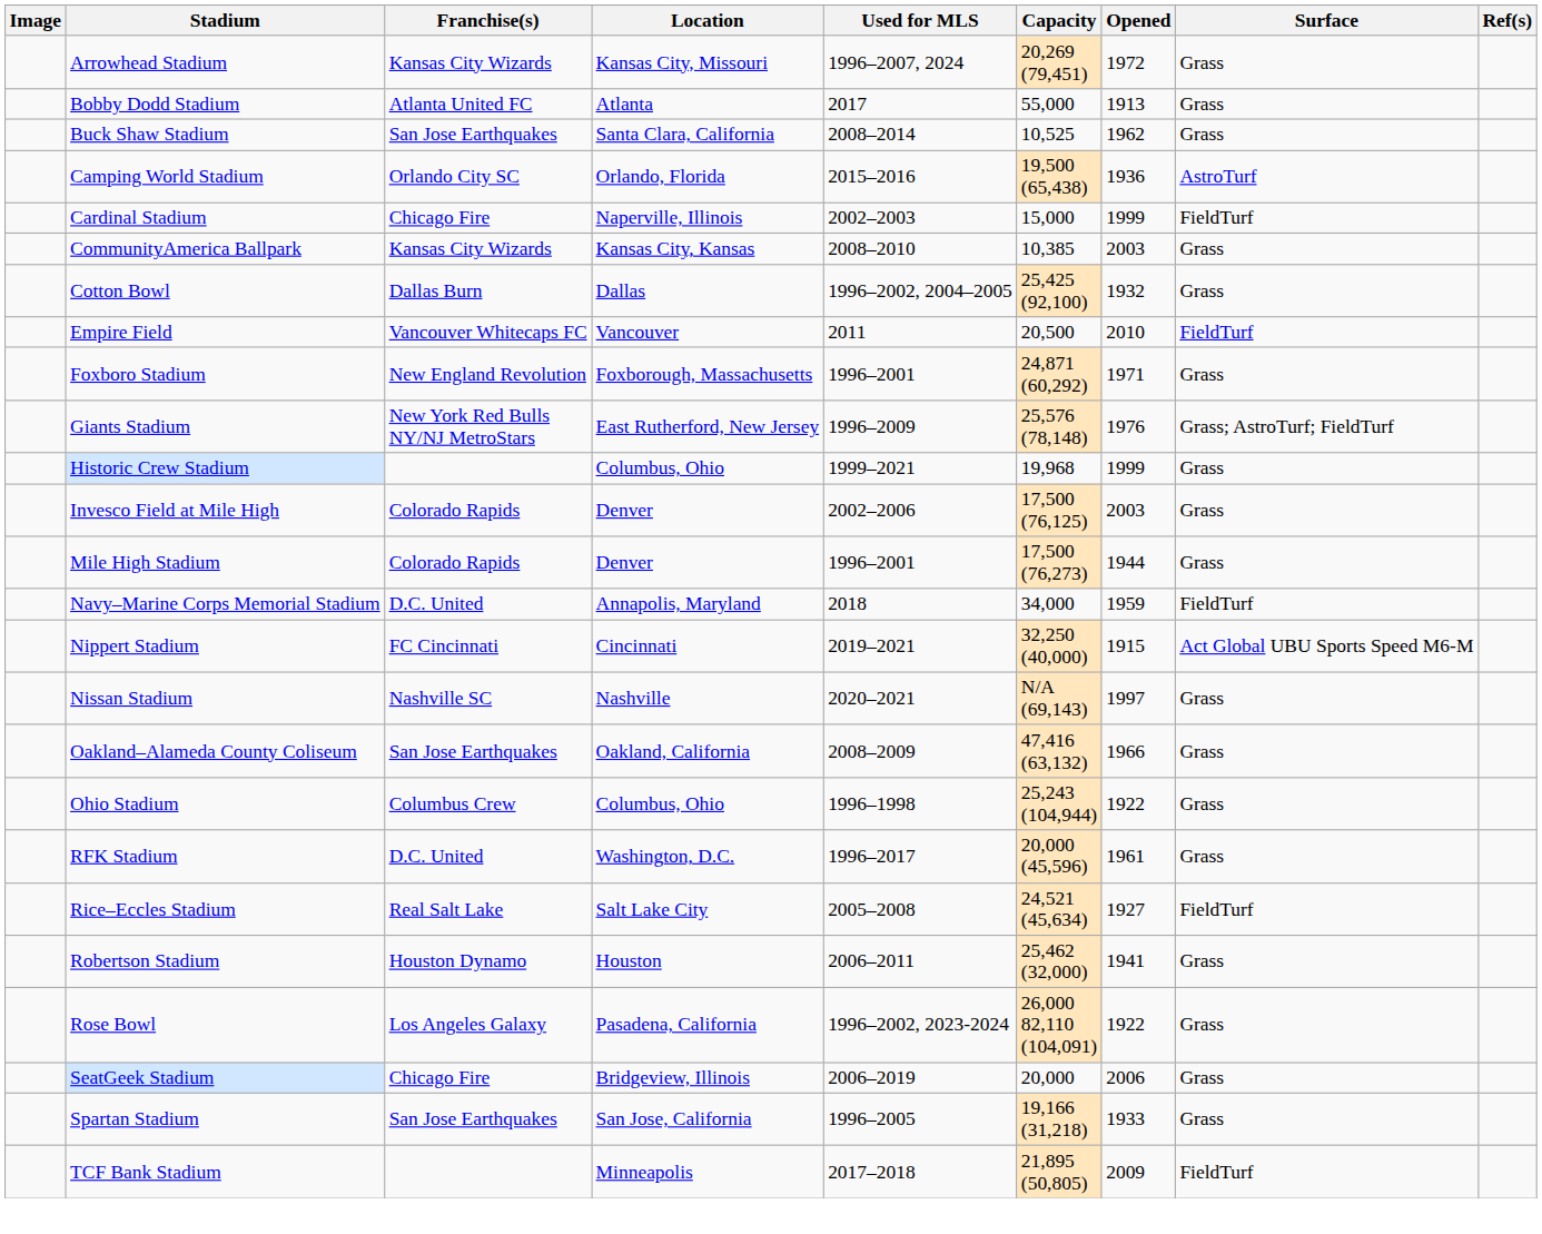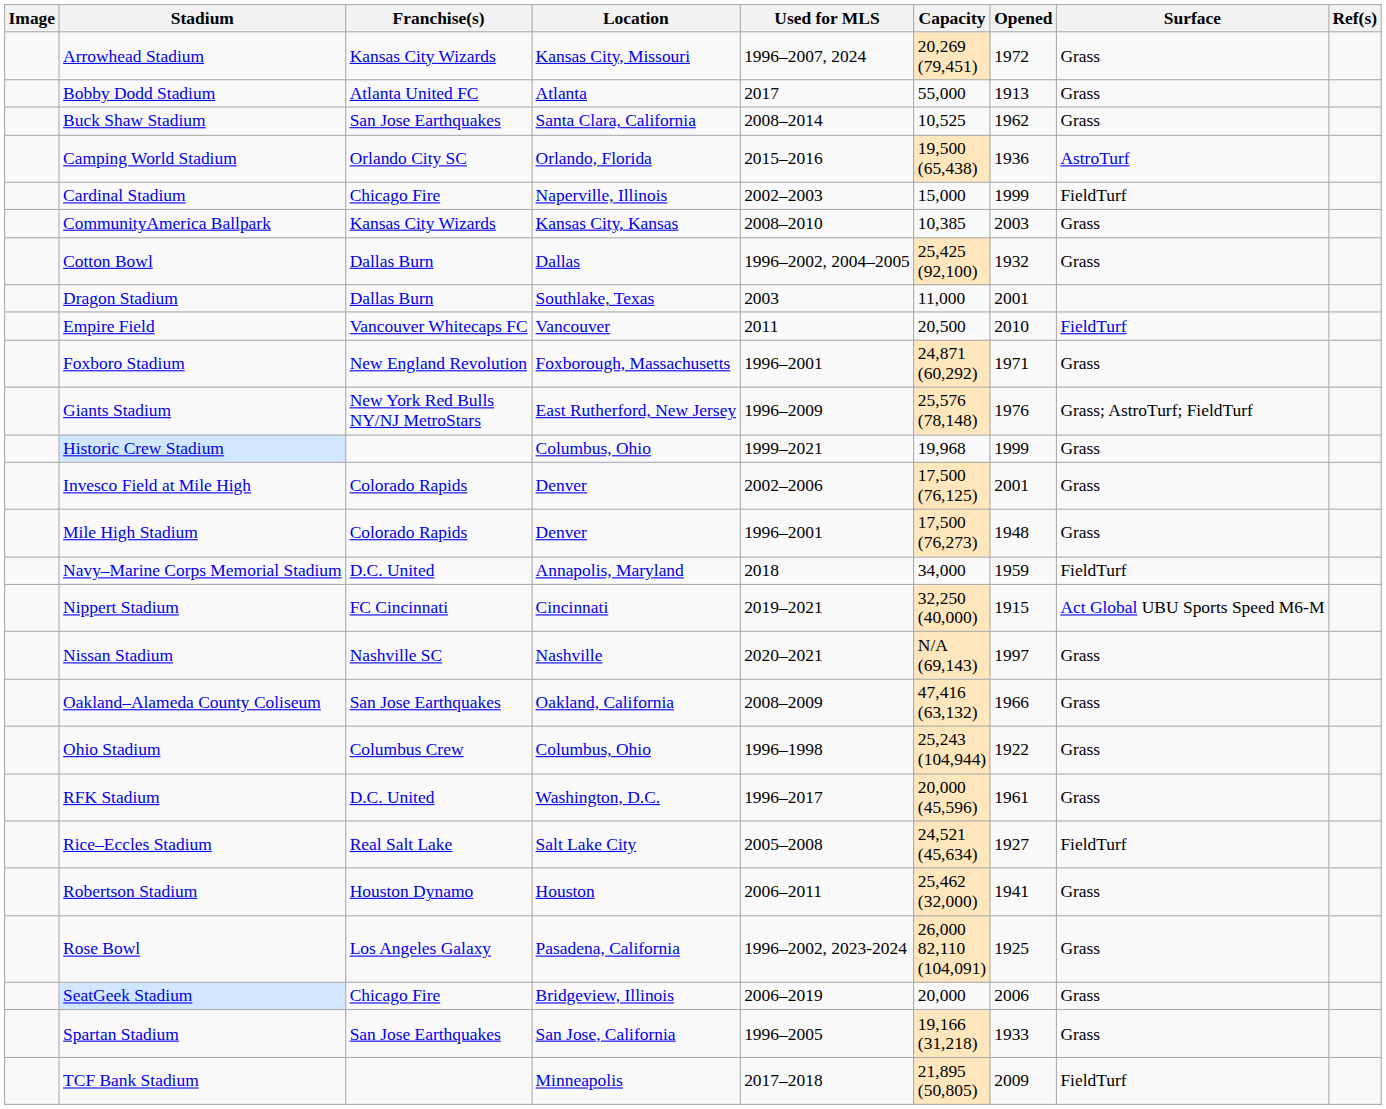+ row: Dragon Stadium | Dallas Burn | Southlake, Texas | 2003 | 11,000 | 2001
Invesco Field at Mile High | Opened: 2003 -> 2001
Mile High Stadium | Opened: 1944 -> 1948
Rose Bowl | Opened: 1922 -> 1925
